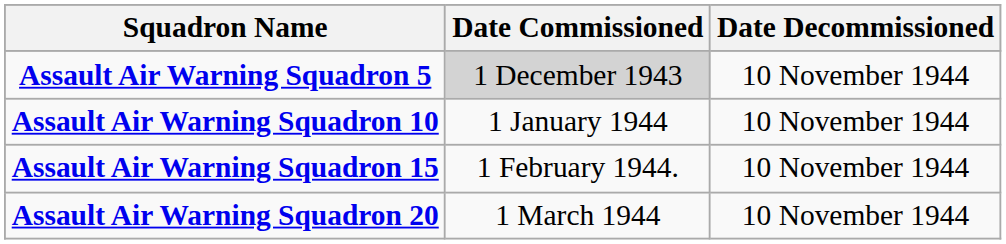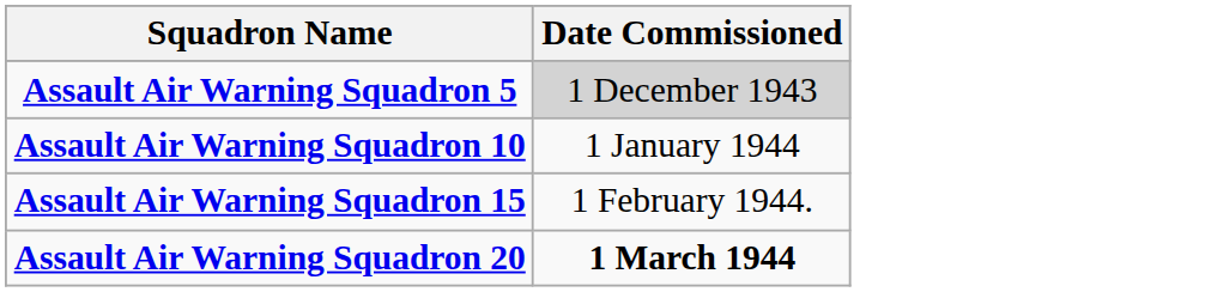- column: Date Decommissioned | 10 November 1944 | 10 November 1944 | 10 November 1944 | 10 November 1944
Assault Air Warning Squadron 20 | Date Commissioned: normal -> bold
